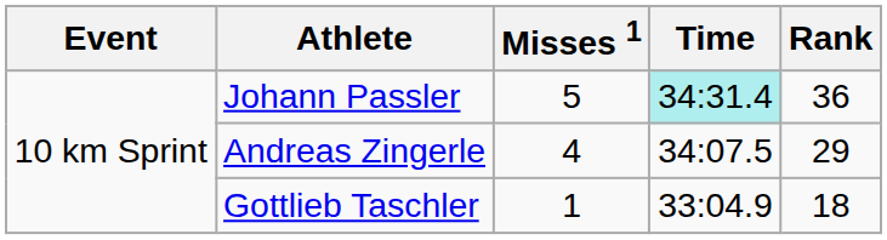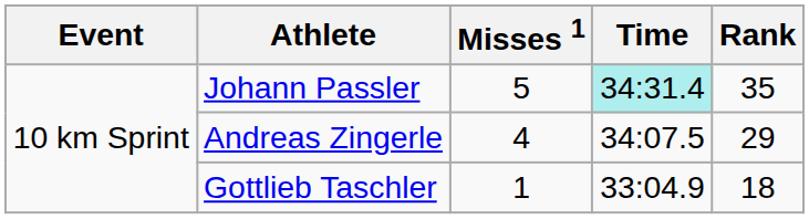Johann Passler | Rank: 36 -> 35
